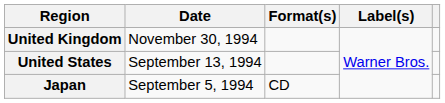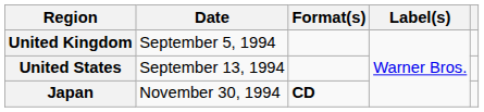United Kingdom | Date: November 30, 1994 -> September 5, 1994
Japan | Date: September 5, 1994 -> November 30, 1994
Japan | Format(s): normal -> bold
